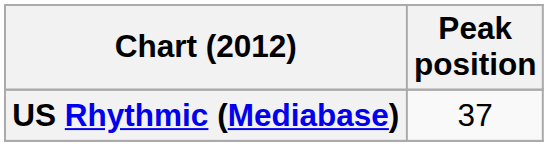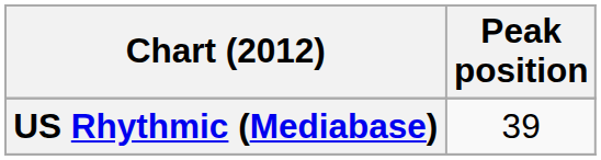US Rhythmic (Mediabase) | Peak position: 37 -> 39
